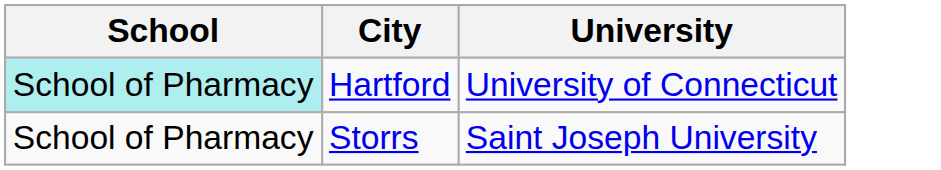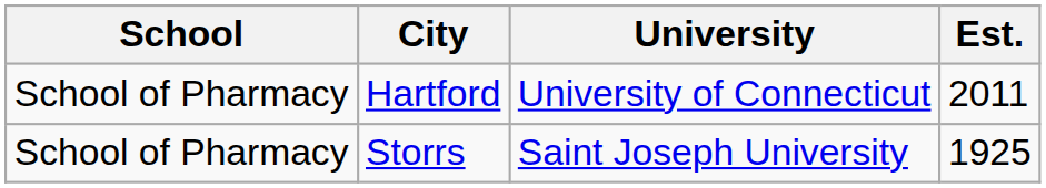+ column: Est. | 2011 | 1925
Hartford | School: paleturquoise background -> no background
